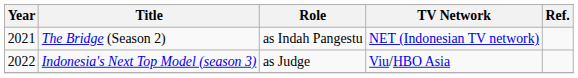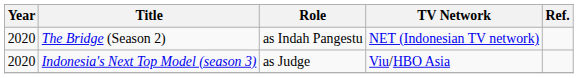The Bridge (Season 2) | Year: 2021 -> 2020
Indonesia's Next Top Model (season 3) | Year: 2022 -> 2020
